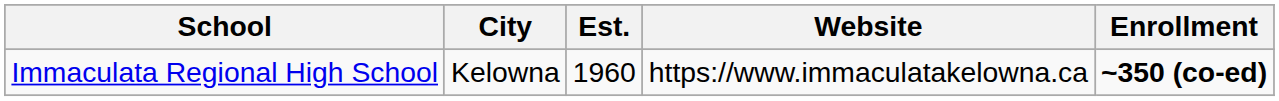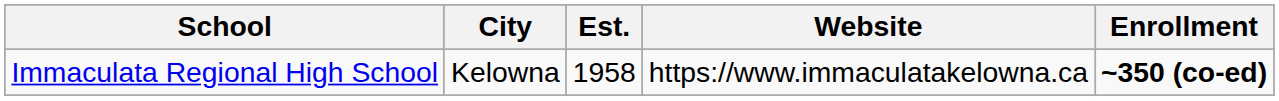Immaculata Regional High School | Est.: 1960 -> 1958
